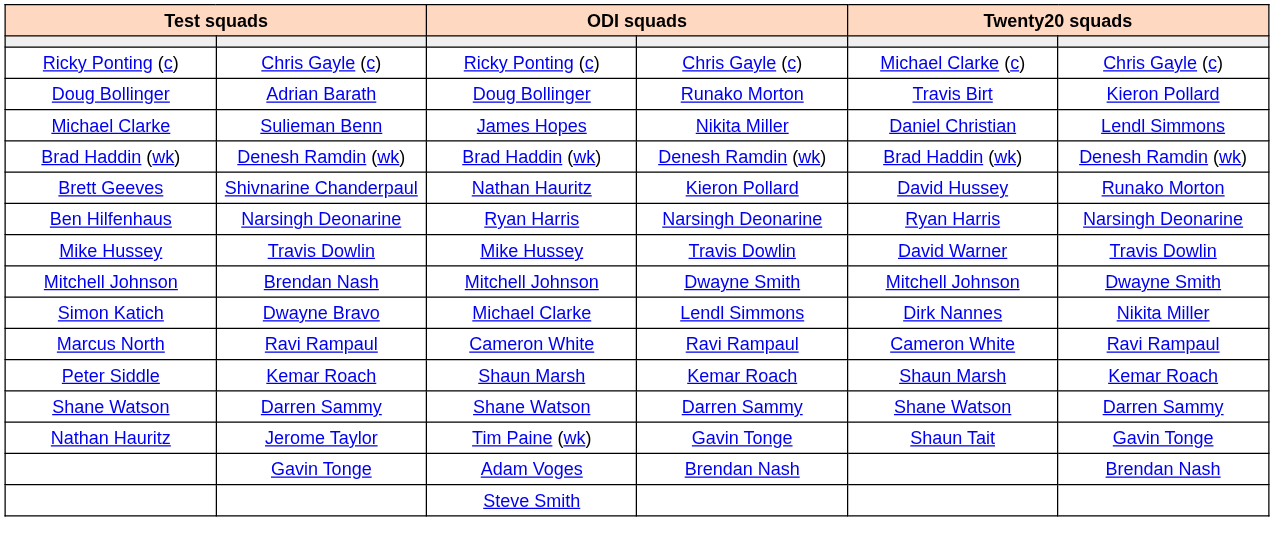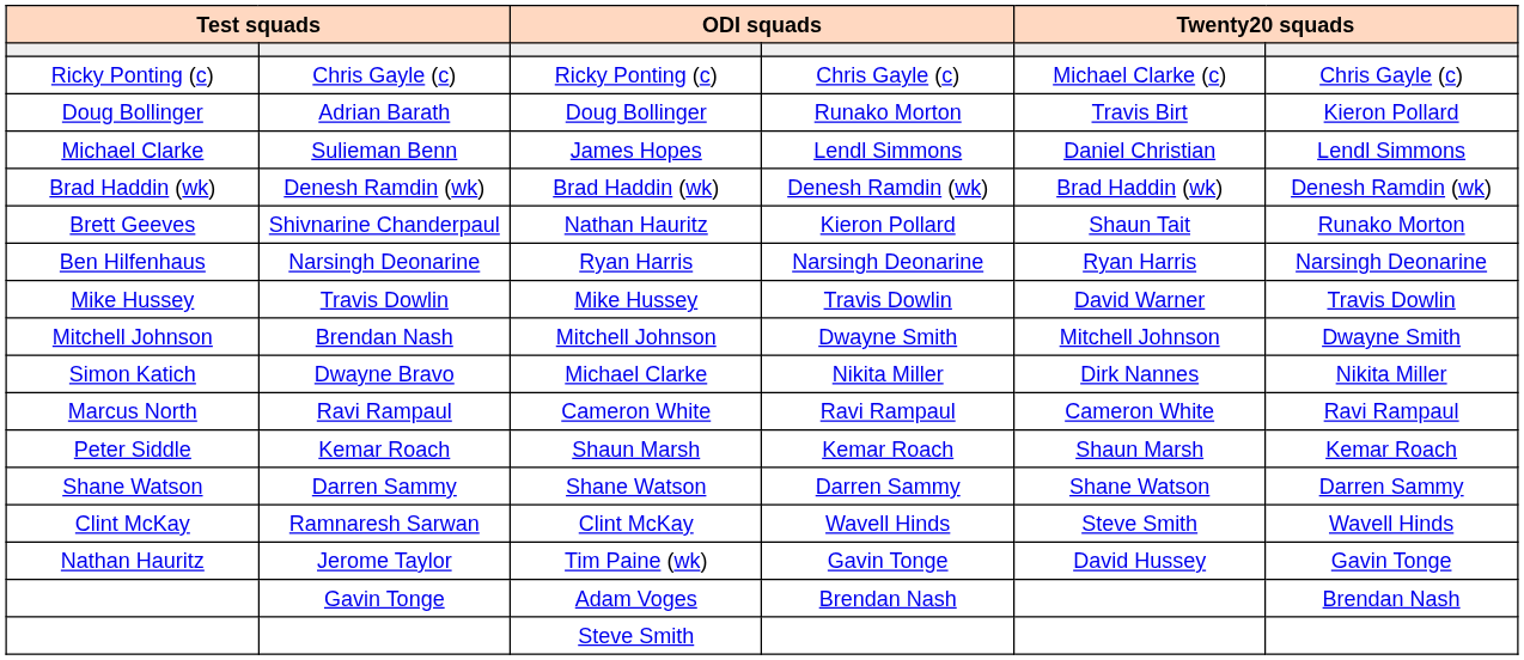Sulieman Benn | column 4: Nikita Miller -> Lendl Simmons
Shivnarine Chanderpaul | column 5: David Hussey -> Shaun Tait
Dwayne Bravo | column 4: Lendl Simmons -> Nikita Miller
+ row: Clint McKay | Ramnaresh Sarwan | Clint McKay | Wavell Hinds | Steve Smith | Wavell Hinds
Jerome Taylor | column 5: Shaun Tait -> David Hussey
